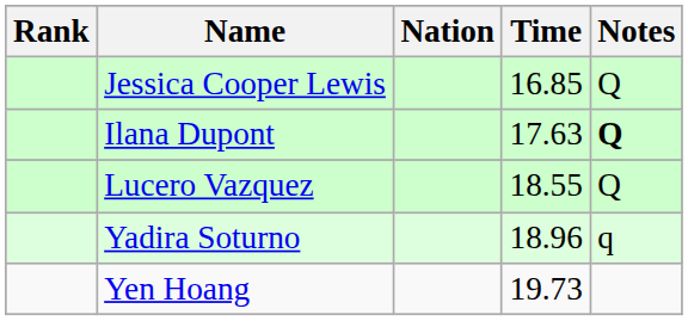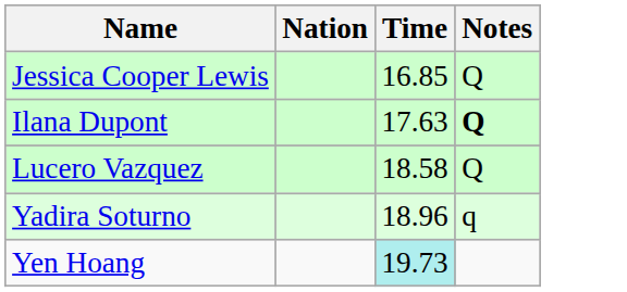- column: Rank
Lucero Vazquez | Time: 18.55 -> 18.58
Yen Hoang | Time: no background -> paleturquoise background
